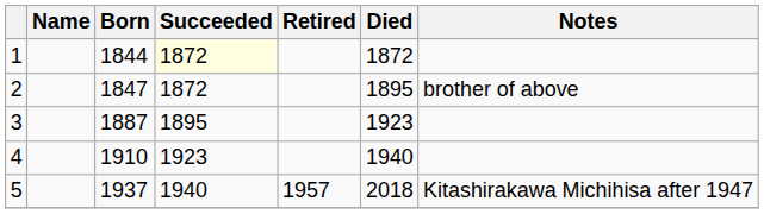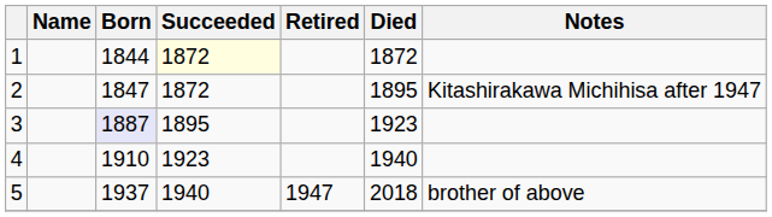2 | Notes: brother of above -> Kitashirakawa Michihisa after 1947
3 | Born: no background -> lavender background
5 | Retired: 1957 -> 1947
5 | Notes: Kitashirakawa Michihisa after 1947 -> brother of above
